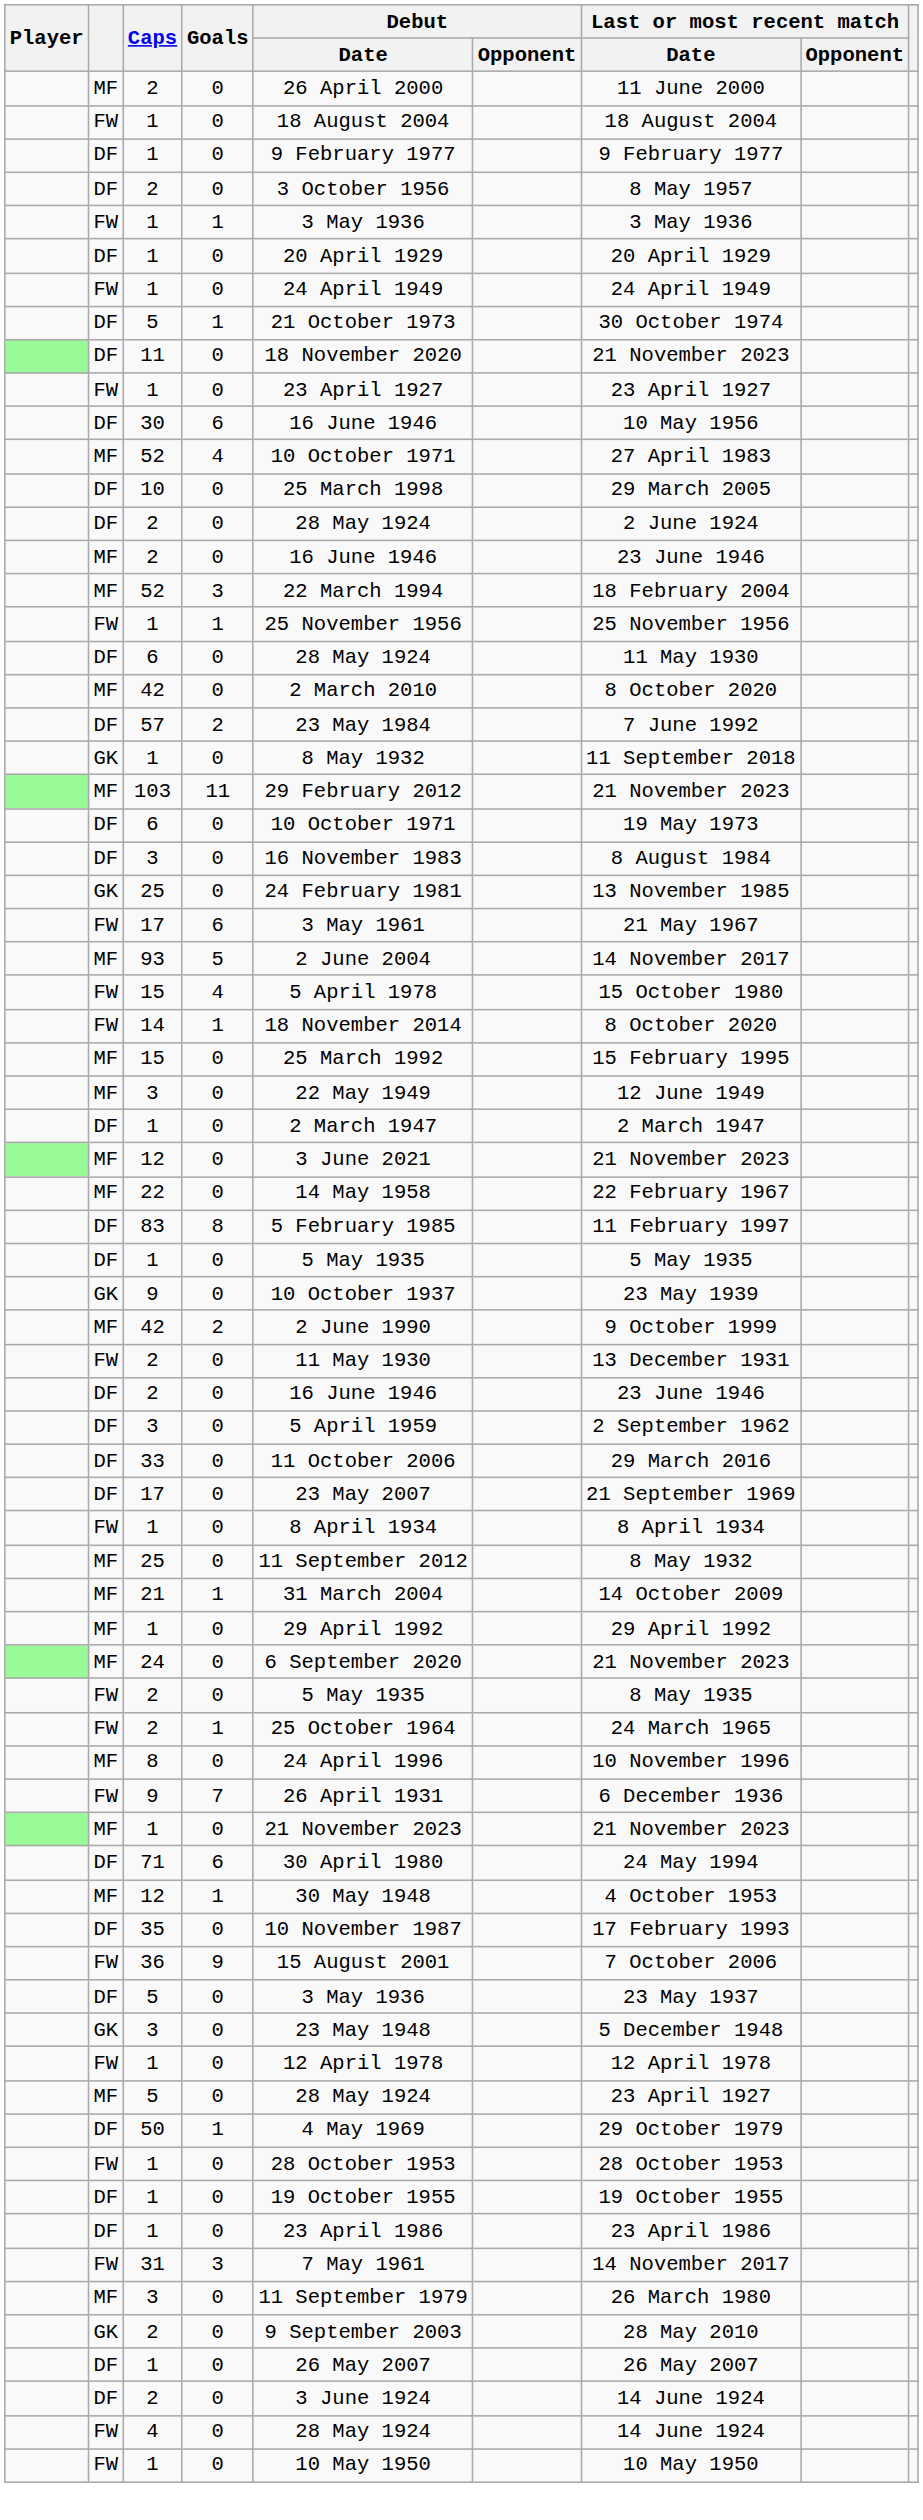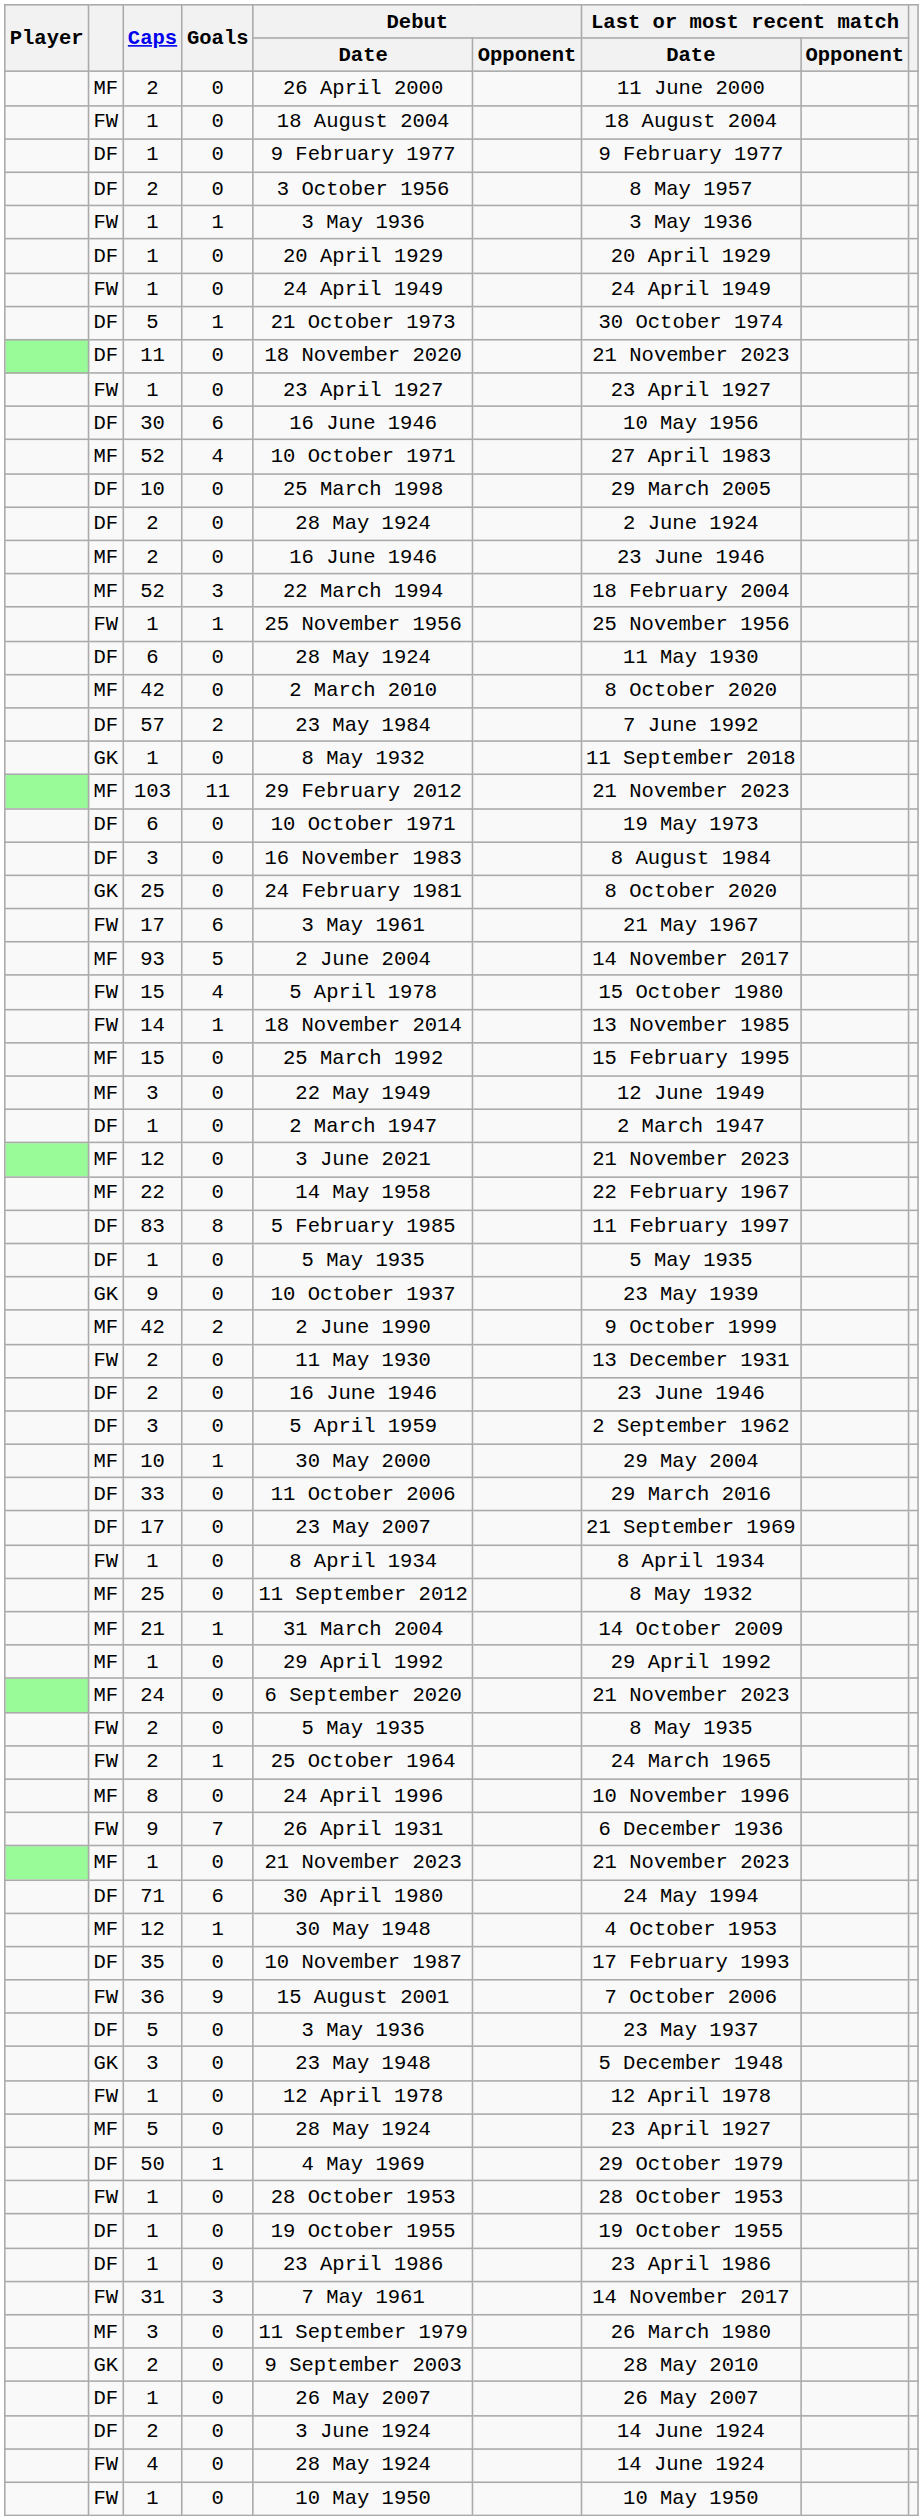GK / 25 | Last or most recent match / Date: 13 November 1985 -> 8 October 2020
14 | Last or most recent match / Date: 8 October 2020 -> 13 November 1985
+ row: MF | 10 | 1 | 30 May 2000 | 29 May 2004
